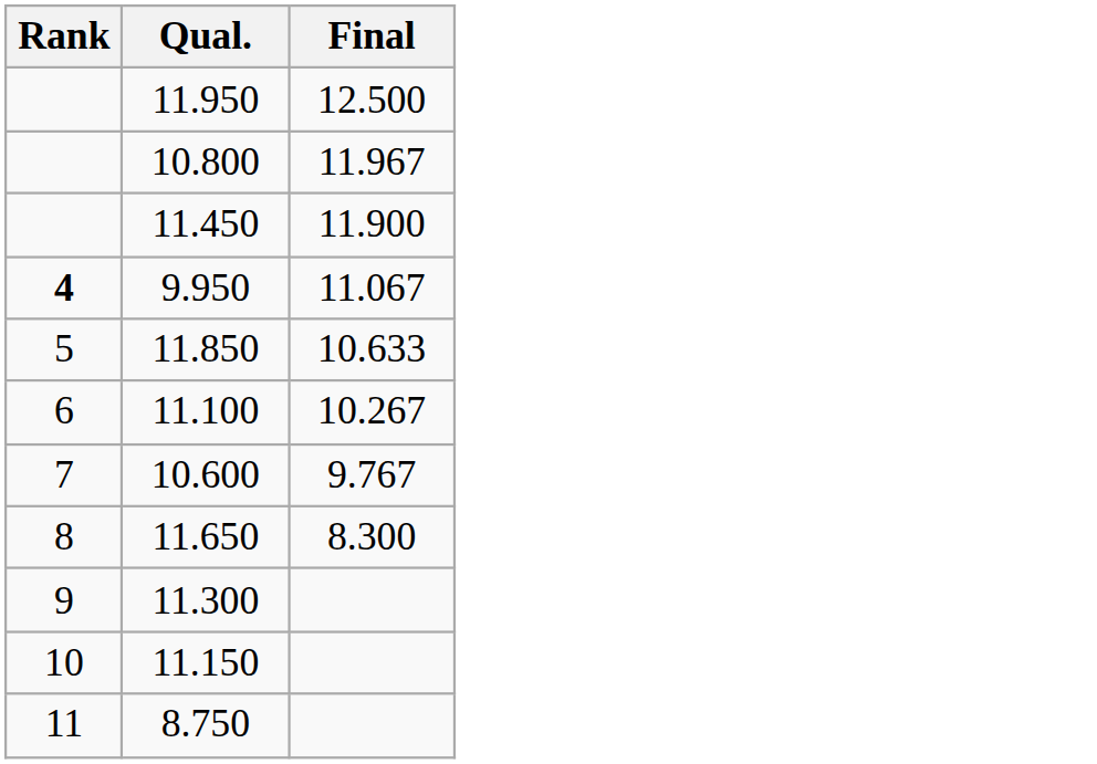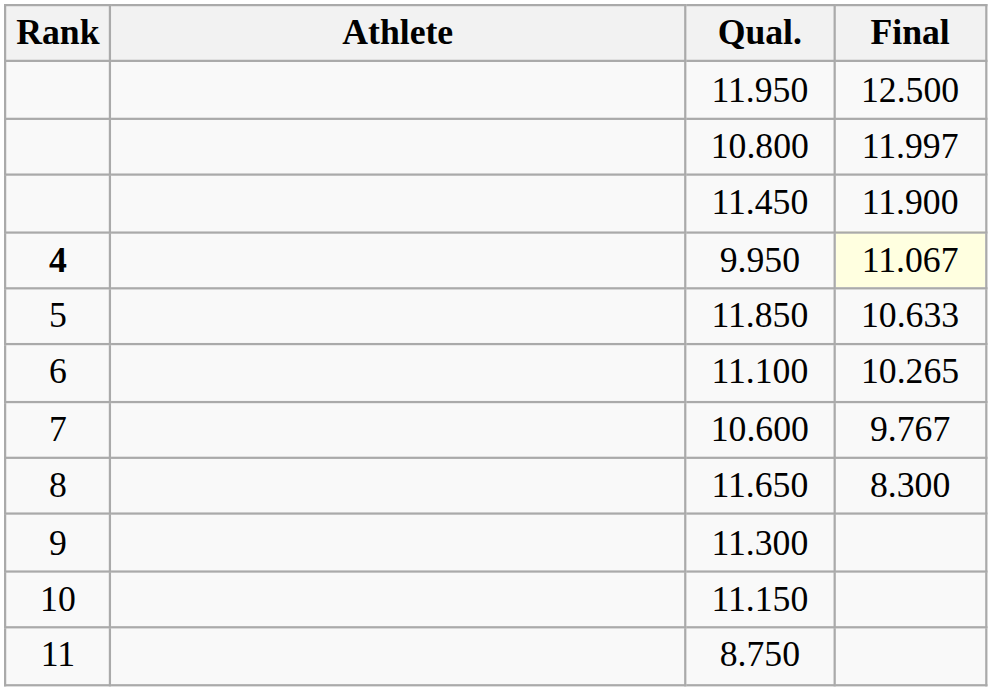+ column: Athlete
10.800 | Final: 11.967 -> 11.997
9.950 | Final: no background -> lightyellow background
11.100 | Final: 10.267 -> 10.265
